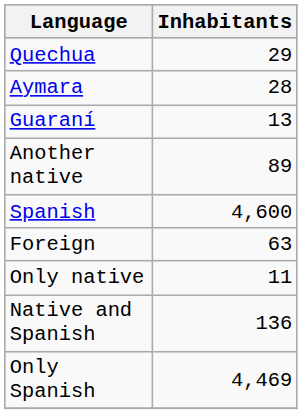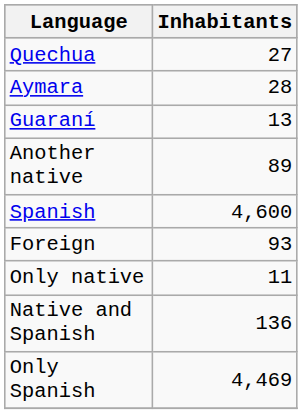Quechua | Inhabitants: 29 -> 27
Foreign | Inhabitants: 63 -> 93
